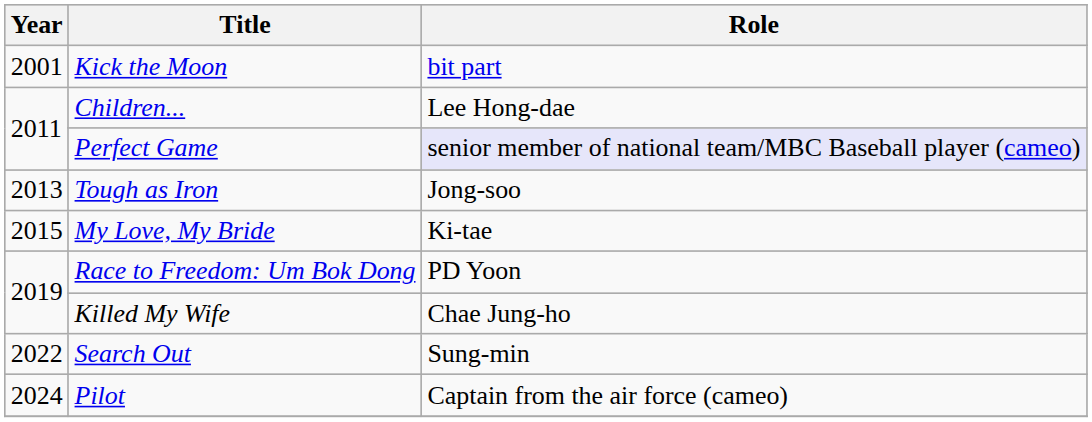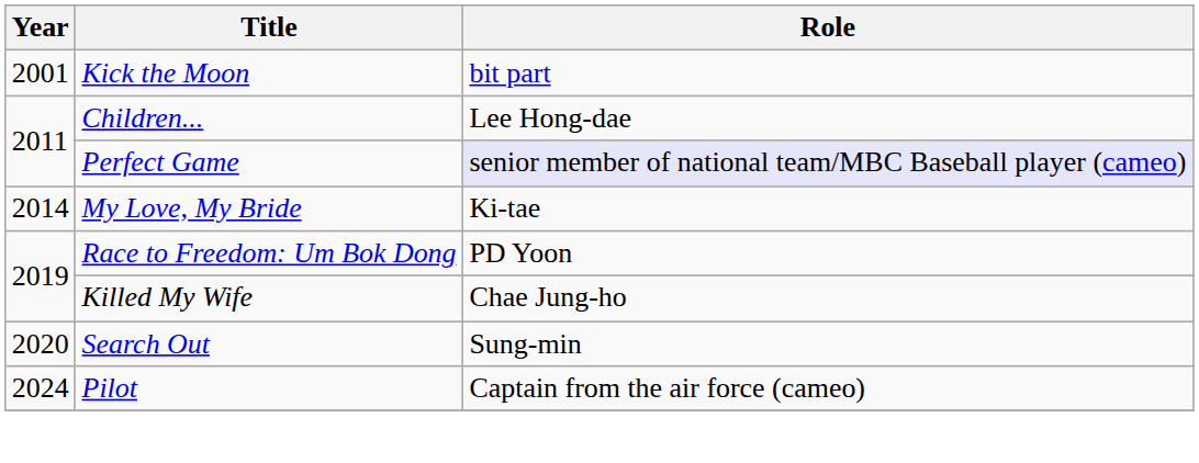- row: 2013 | Tough as Iron | Jong-soo
My Love, My Bride | Year: 2015 -> 2014
Search Out | Year: 2022 -> 2020
